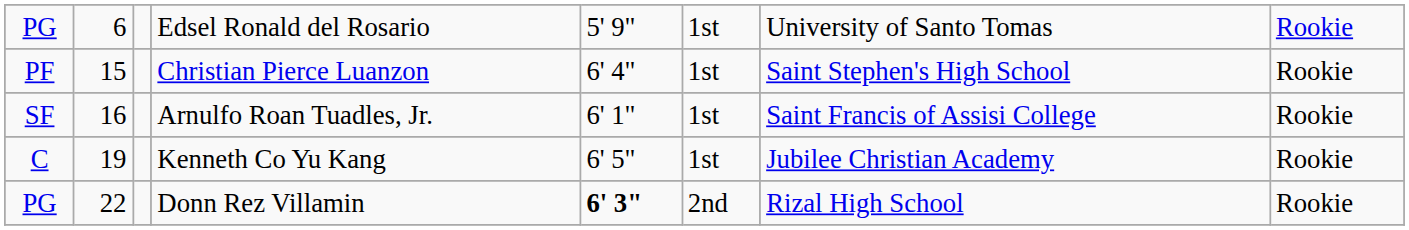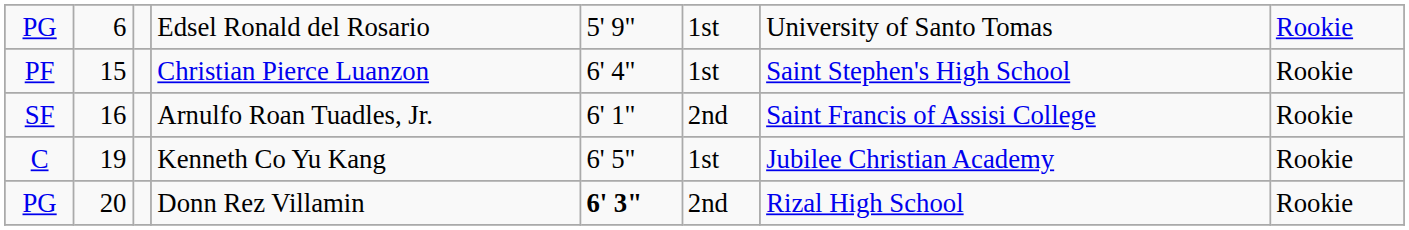SF | column 6: 1st -> 2nd
PG / Donn Rez Villamin | column 2: 22 -> 20
